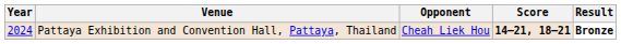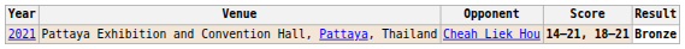Pattaya Exhibition and Convention Hall, Pattaya, Thailand | Year: 2024 -> 2021
